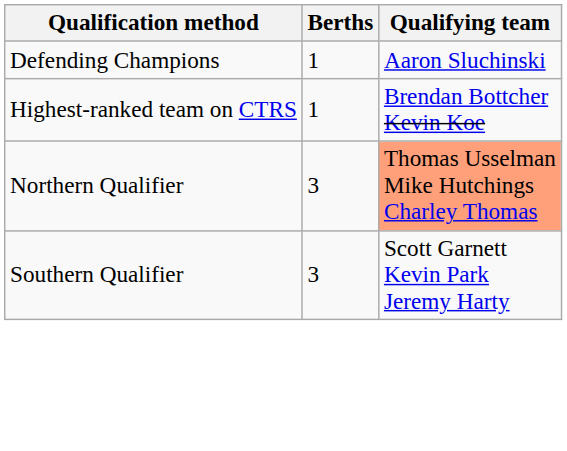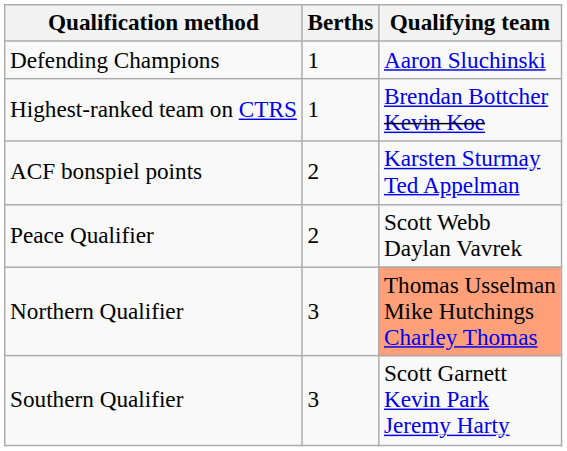+ row: ACF bonspiel points | 2 | Karsten Sturmay Ted Appelman
+ row: Peace Qualifier | 2 | Scott Webb Daylan Vavrek
